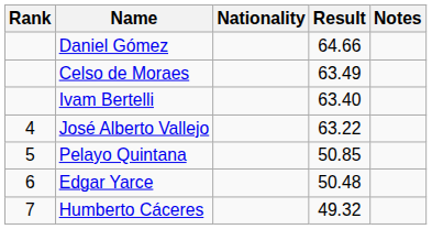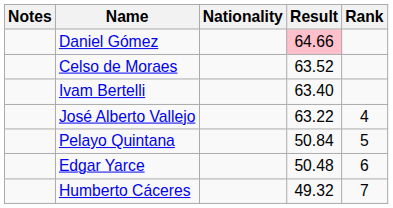columns swapped: Rank <-> Notes
Daniel Gómez | Result: no background -> pink background
Celso de Moraes | Result: 63.49 -> 63.52
Pelayo Quintana | Result: 50.85 -> 50.84
